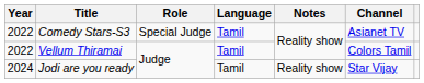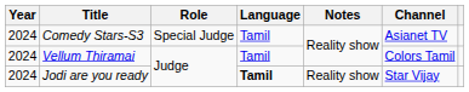Comedy Stars-S3 | Year: 2022 -> 2024
Vellum Thiramai | Year: 2022 -> 2024
Jodi are you ready | Language: normal -> bold
